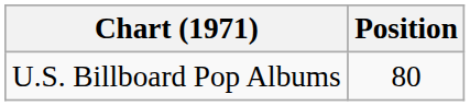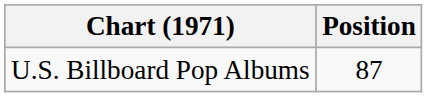U.S. Billboard Pop Albums | Position: 80 -> 87
